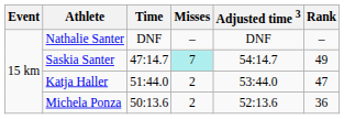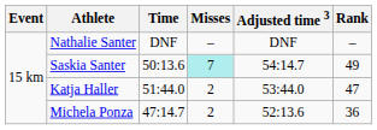Saskia Santer | Time: 47:14.7 -> 50:13.6
Michela Ponza | Time: 50:13.6 -> 47:14.7
